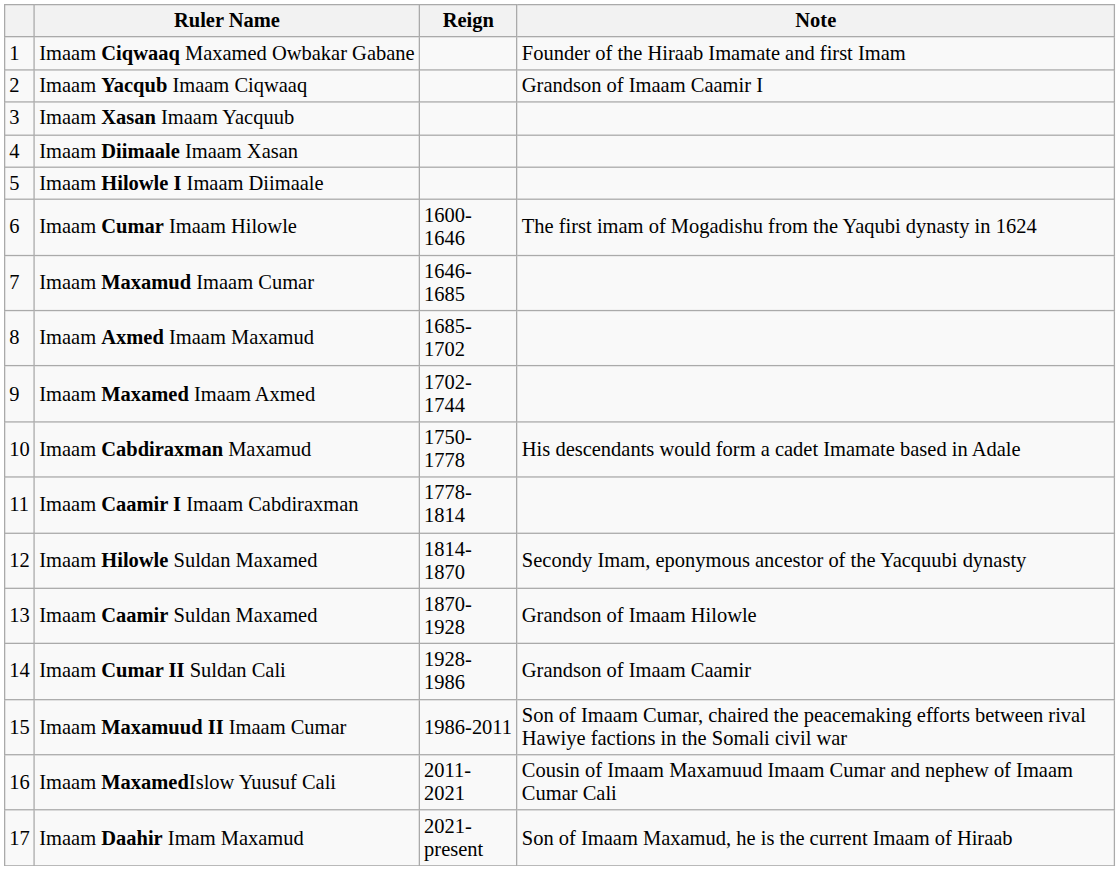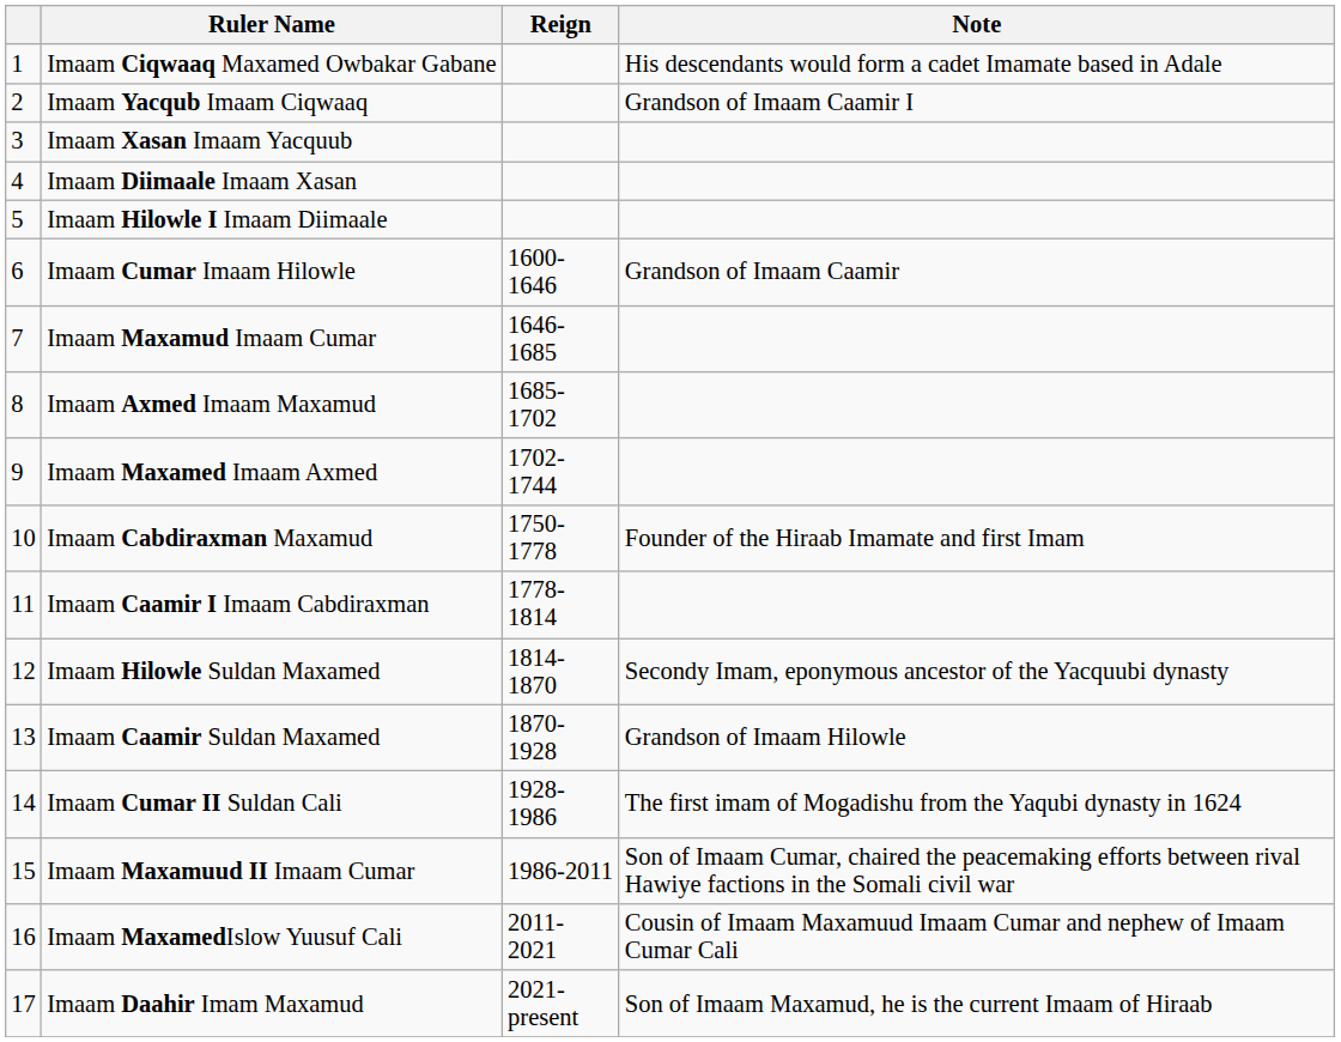Imaam Ciqwaaq Maxamed Owbakar Gabane | Note: Founder of the Hiraab Imamate and first Imam -> His descendants would form a cadet Imamate based in Adale
Imaam Cumar Imaam Hilowle | Note: The first imam of Mogadishu from the Yaqubi dynasty in 1624 -> Grandson of Imaam Caamir
Imaam Cabdiraxman Maxamud | Note: His descendants would form a cadet Imamate based in Adale -> Founder of the Hiraab Imamate and first Imam
Imaam Cumar II Suldan Cali | Note: Grandson of Imaam Caamir -> The first imam of Mogadishu from the Yaqubi dynasty in 1624
